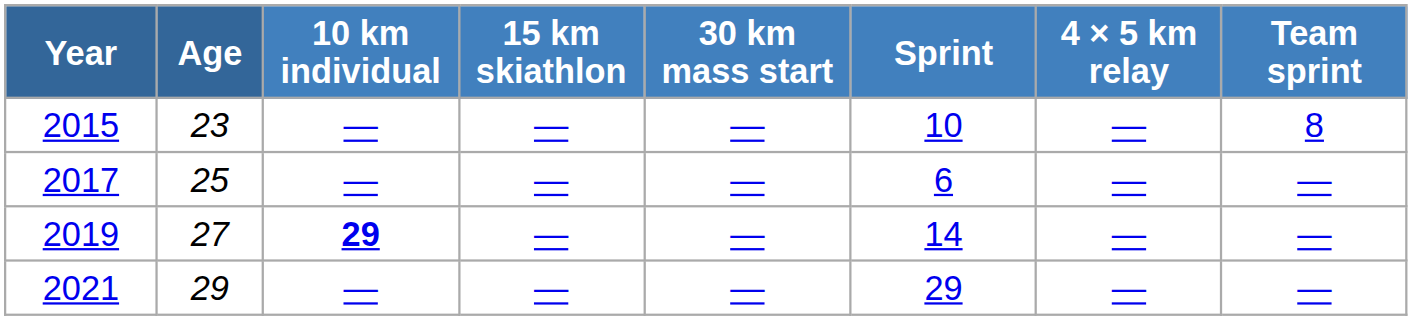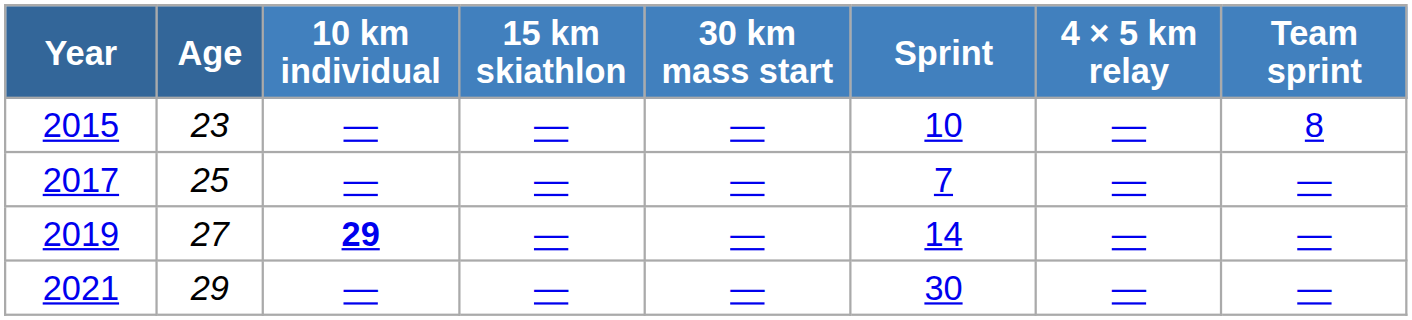2017 | Sprint: 6 -> 7
2021 | Sprint: 29 -> 30
